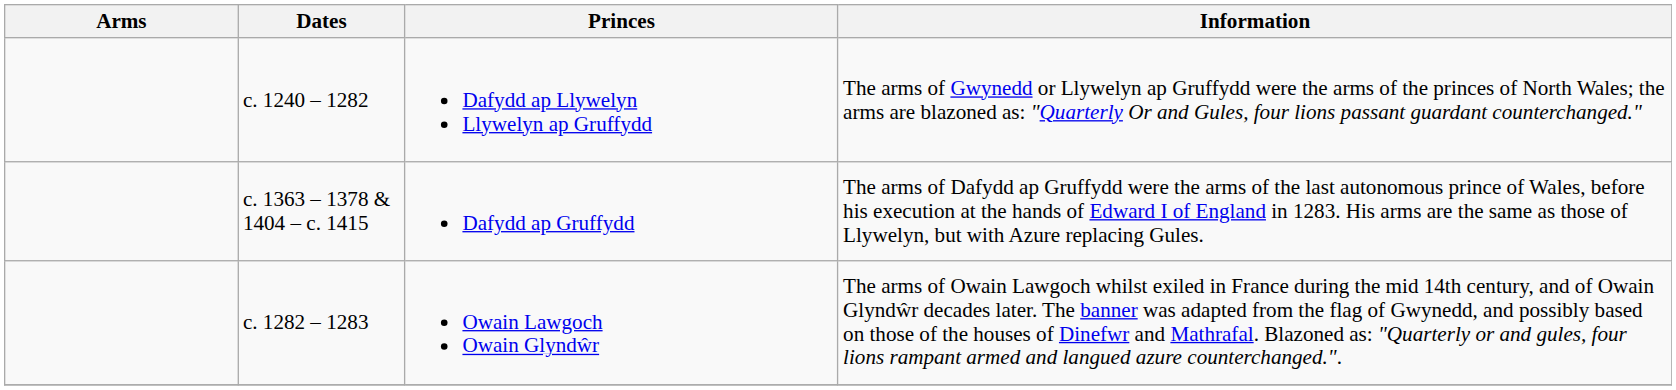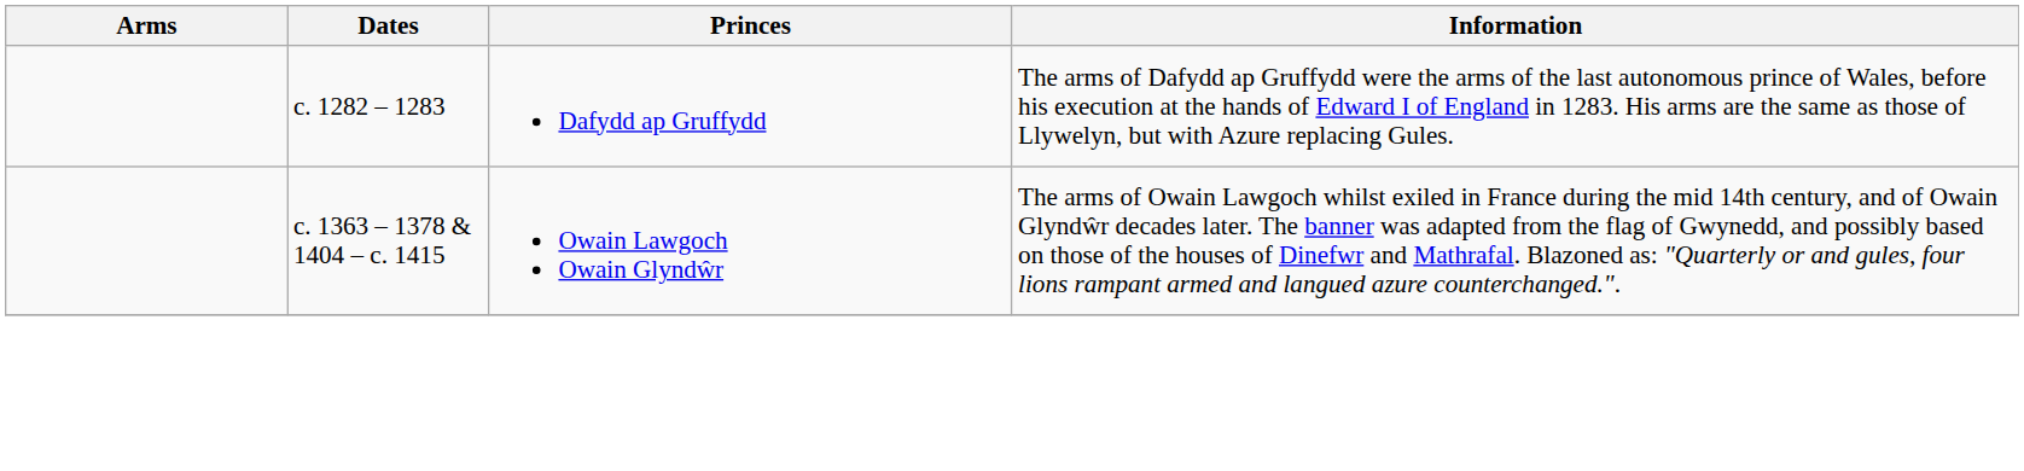- row: c. 1240 – 1282 | Dafydd ap Llywelyn Llywelyn ap Gruffydd | The arms of Gwynedd or Llywelyn ap Gruffydd were the arms of the princes of North Wales; the arms are blazoned as: "Quarterly Or and Gules, four lions passant guardant counterchanged."
Dafydd ap Gruffydd | Dates: c. 1363 – 1378 & 1404 – c. 1415 -> c. 1282 – 1283
Owain Lawgoch Owain Glyndŵr | Dates: c. 1282 – 1283 -> c. 1363 – 1378 & 1404 – c. 1415
